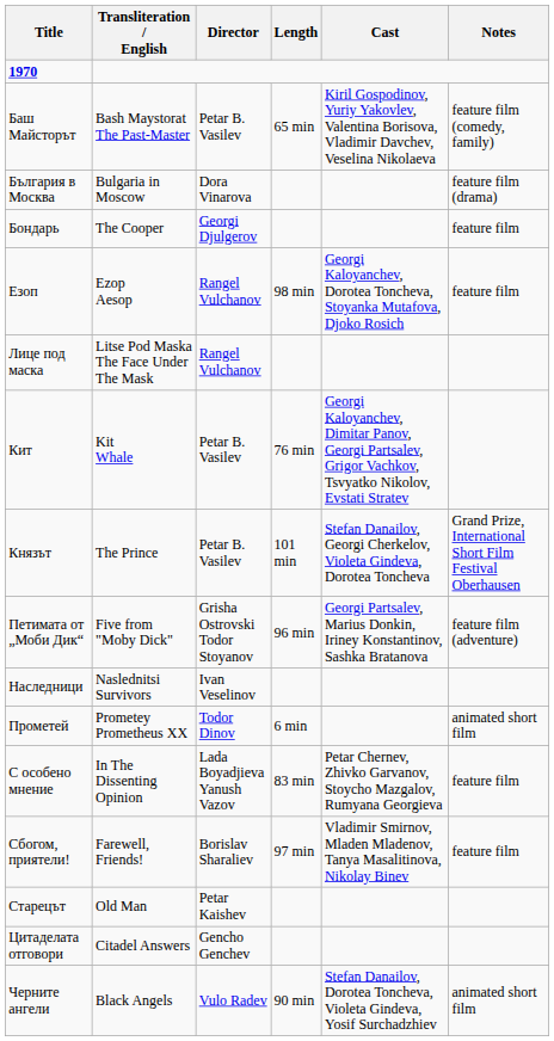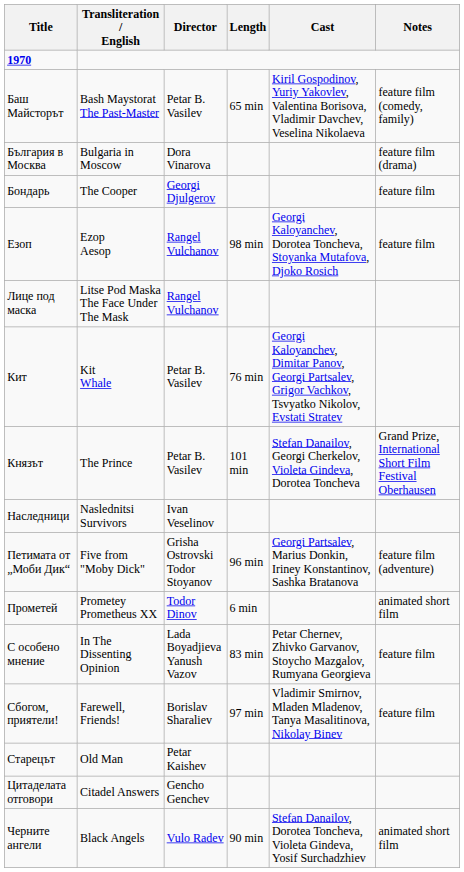rows swapped: Наследници <-> Петимата от „Моби Дик“
